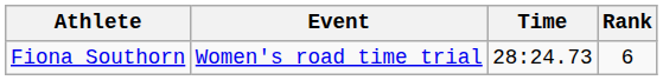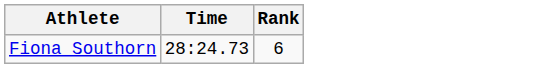- column: Event | Women's road time trial
